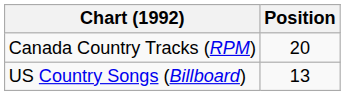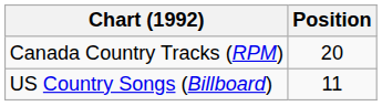US Country Songs (Billboard) | Position: 13 -> 11
